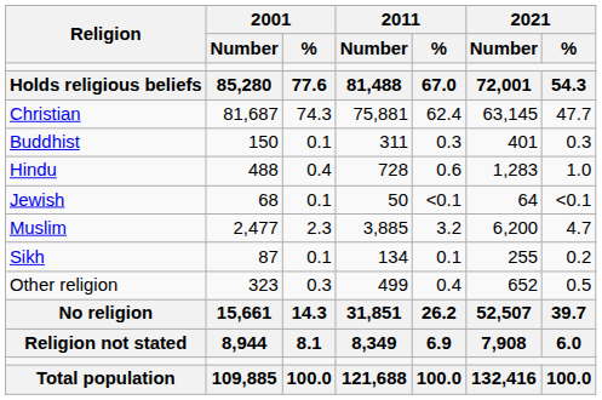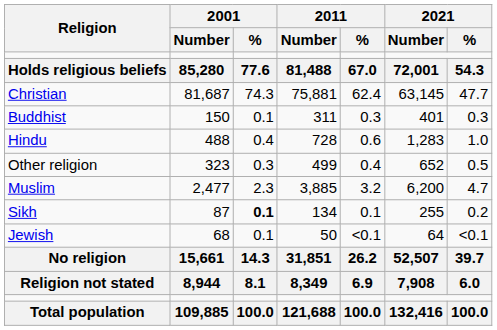rows swapped: Jewish <-> Other religion
Sikh | 2001 / %: normal -> bold
